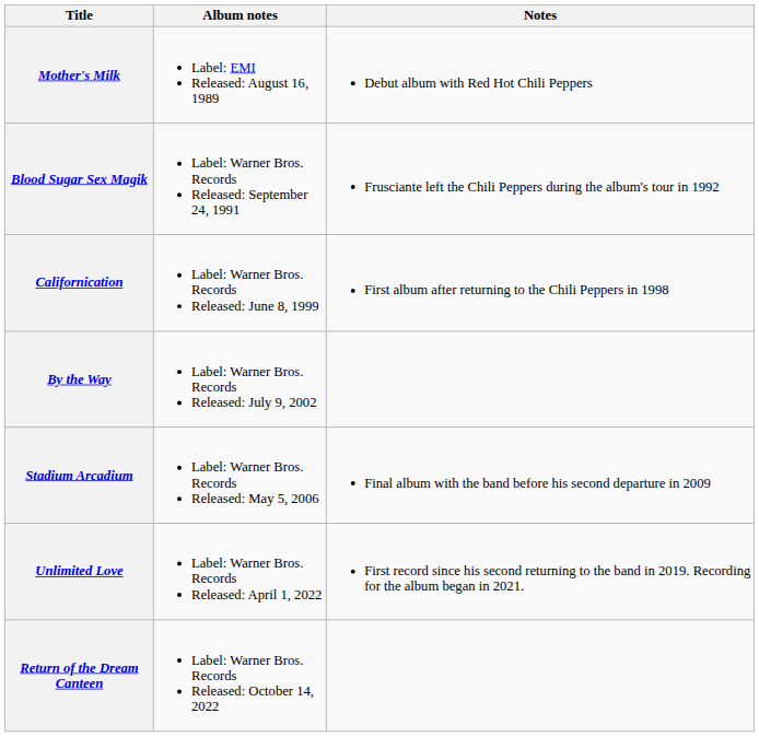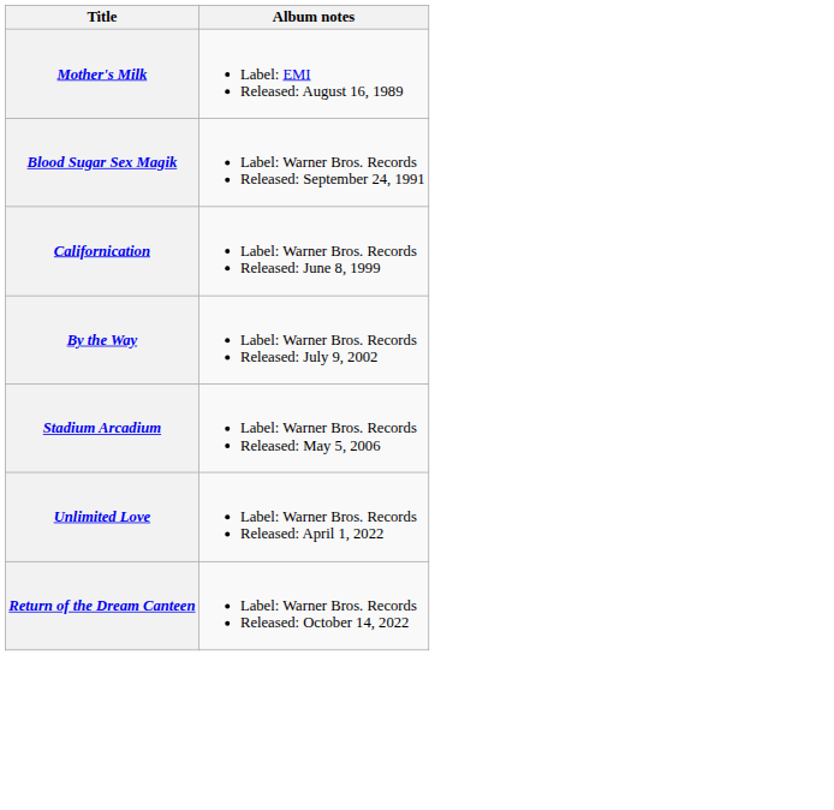- column: Notes | Debut album with Red Hot Chili Peppers | Frusciante left the Chili Peppers during the album's tour in 1992 | First album after returning to the Chili Peppers in 1998 | Final album with the band before his second departure in 2009 | First record since his second returning to the band in 2019. Recording for the album began in 2021.
